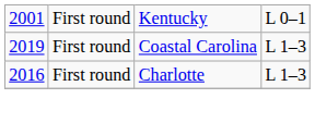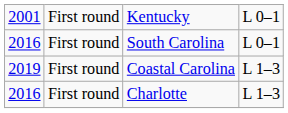+ row: 2016 | First round | South Carolina | L 0–1
